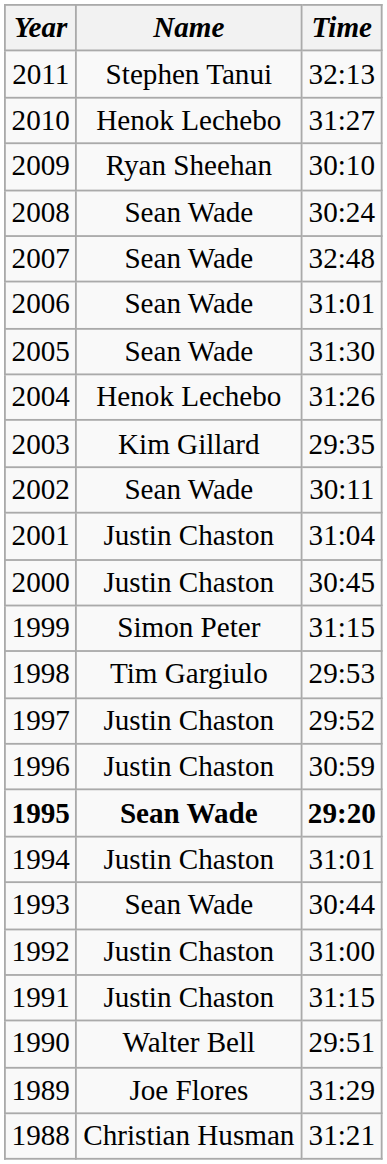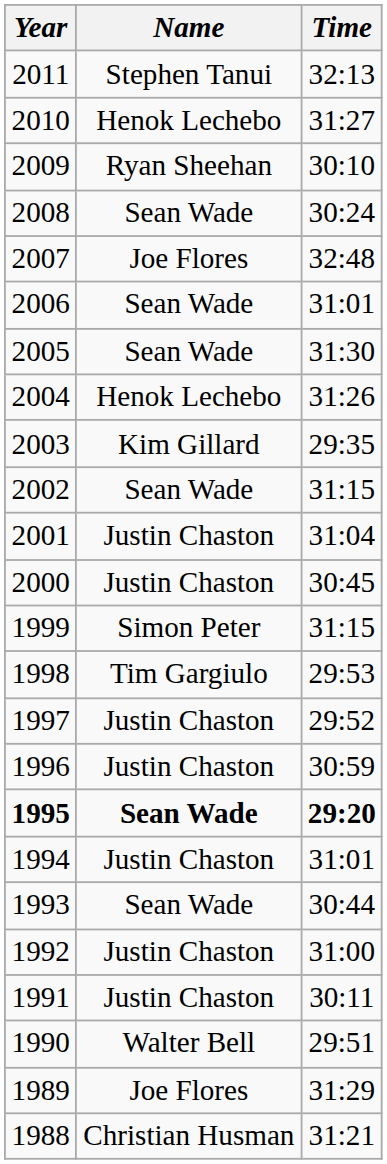2007 | Name: Sean Wade -> Joe Flores
2002 | Time: 30:11 -> 31:15
1991 | Time: 31:15 -> 30:11
